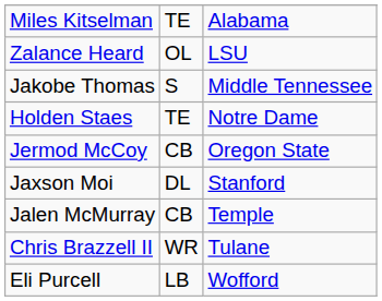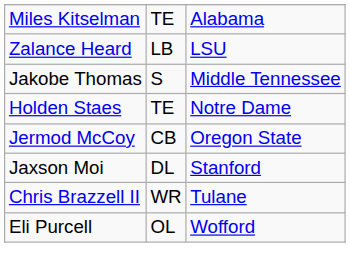Zalance Heard | column 2: OL -> LB
- row: Jalen McMurray | CB | Temple
Eli Purcell | column 2: LB -> OL
